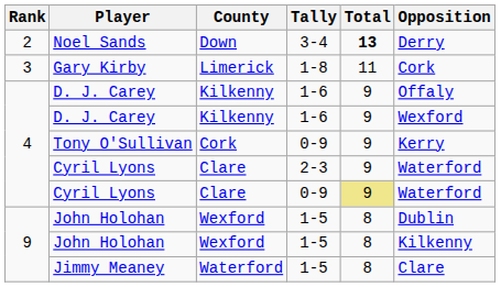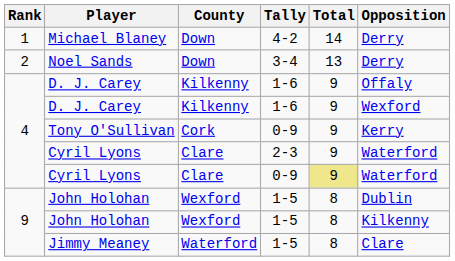+ row: 1 | Michael Blaney | Down | 4-2 | 14 | Derry
Noel Sands | Total: bold -> normal
- row: 3 | Gary Kirby | Limerick | 1-8 | 11 | Cork
